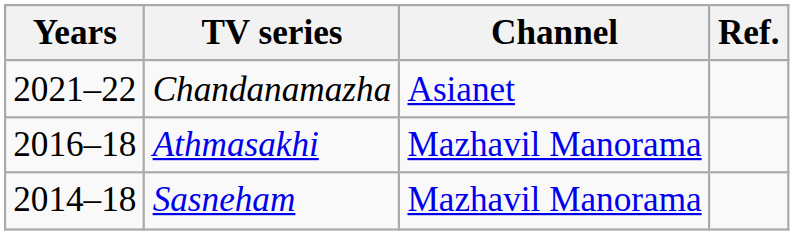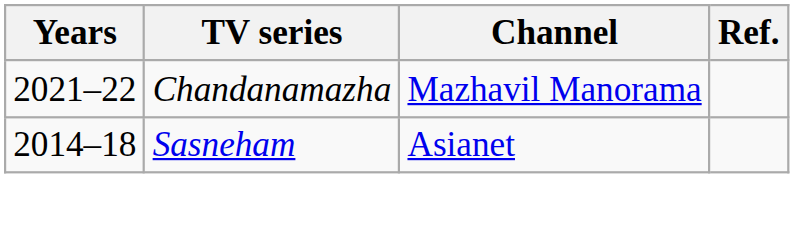Chandanamazha | Channel: Asianet -> Mazhavil Manorama
- row: 2016–18 | Athmasakhi | Mazhavil Manorama
Sasneham | Channel: Mazhavil Manorama -> Asianet
